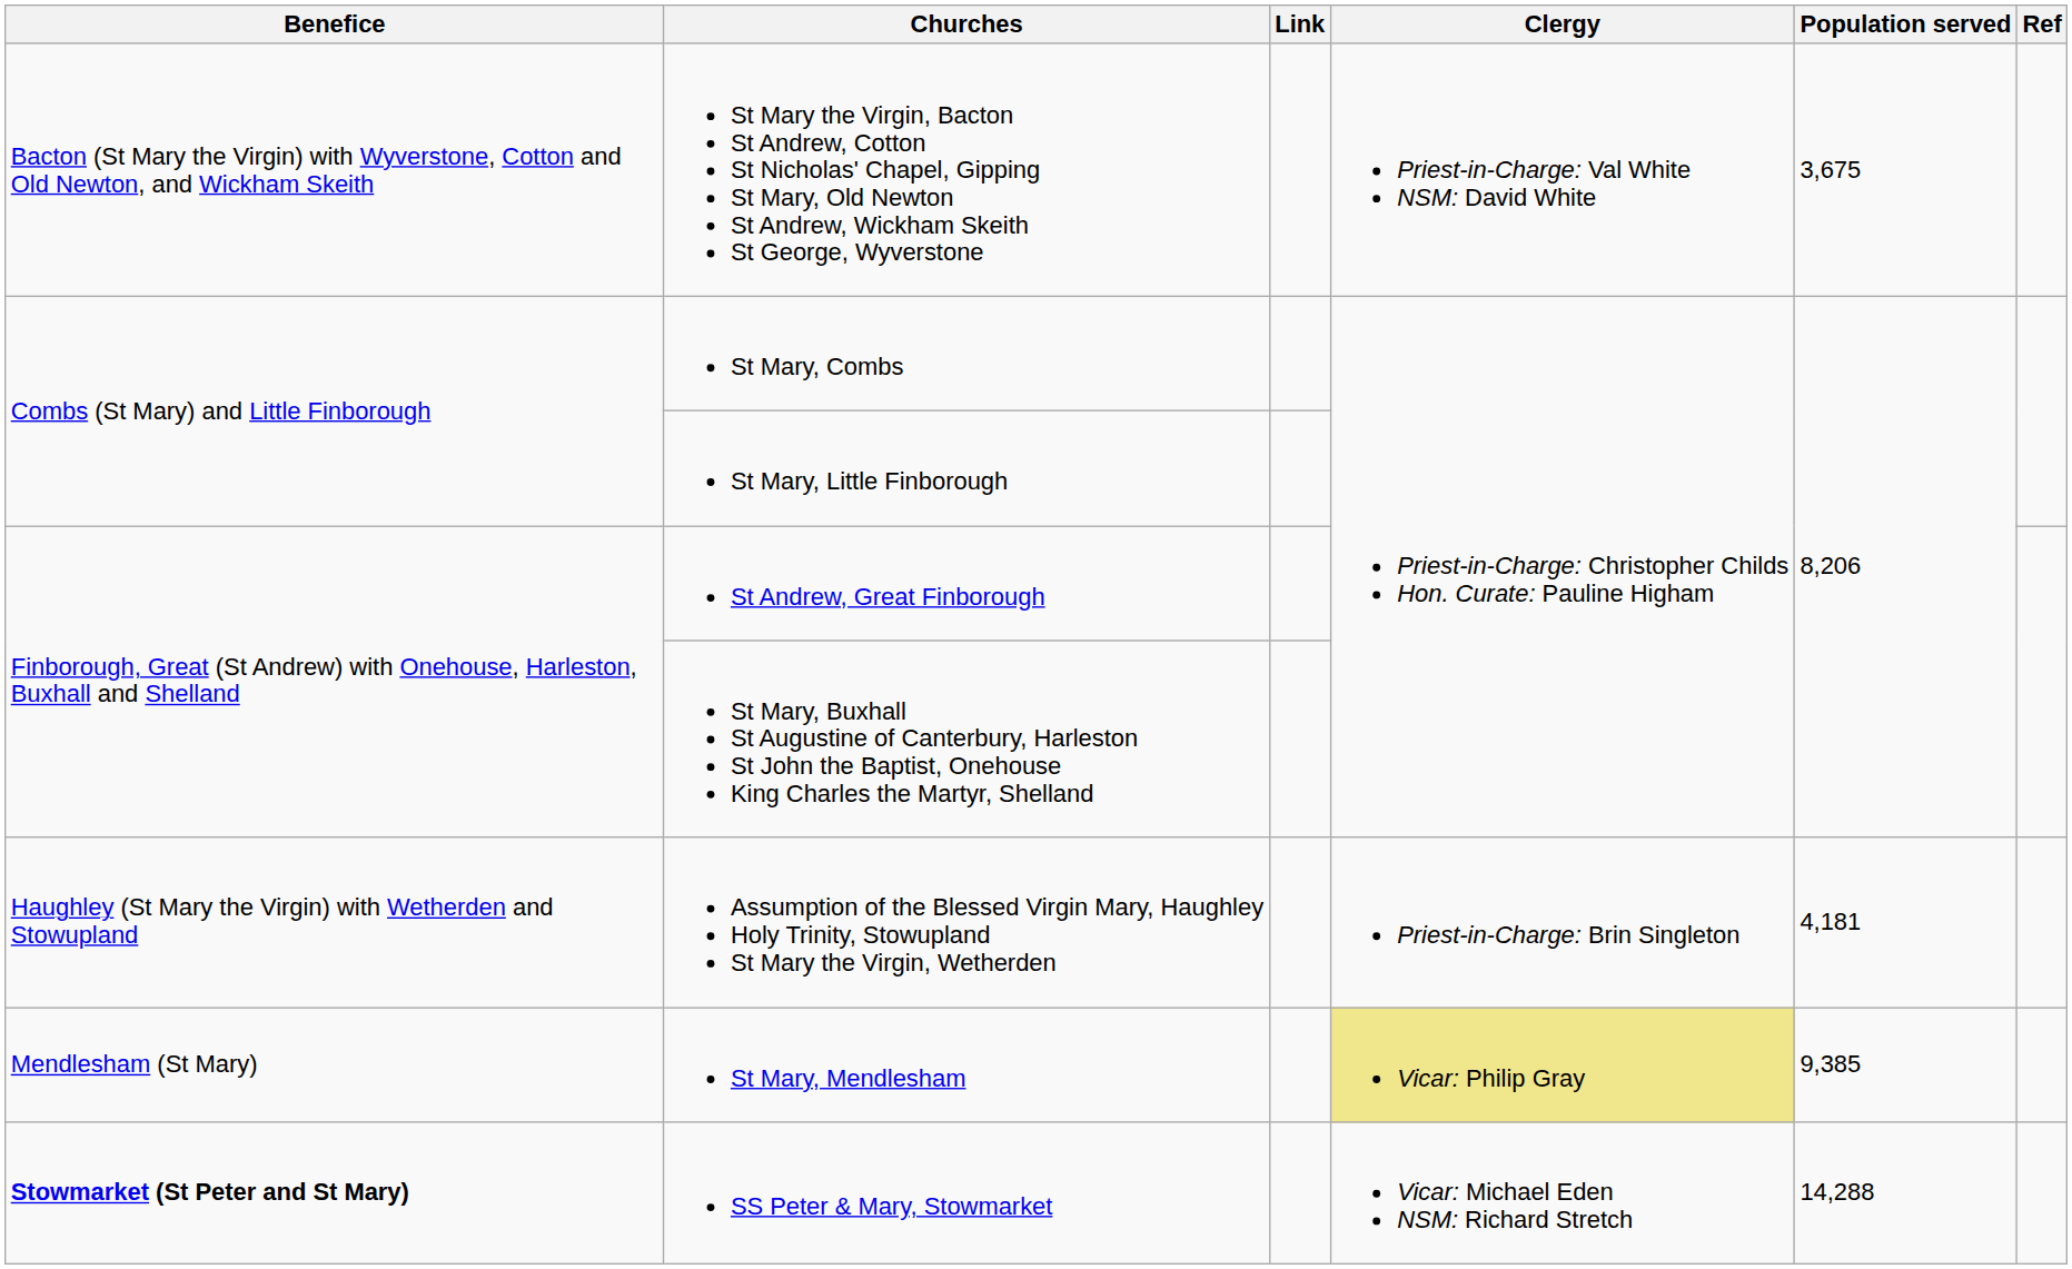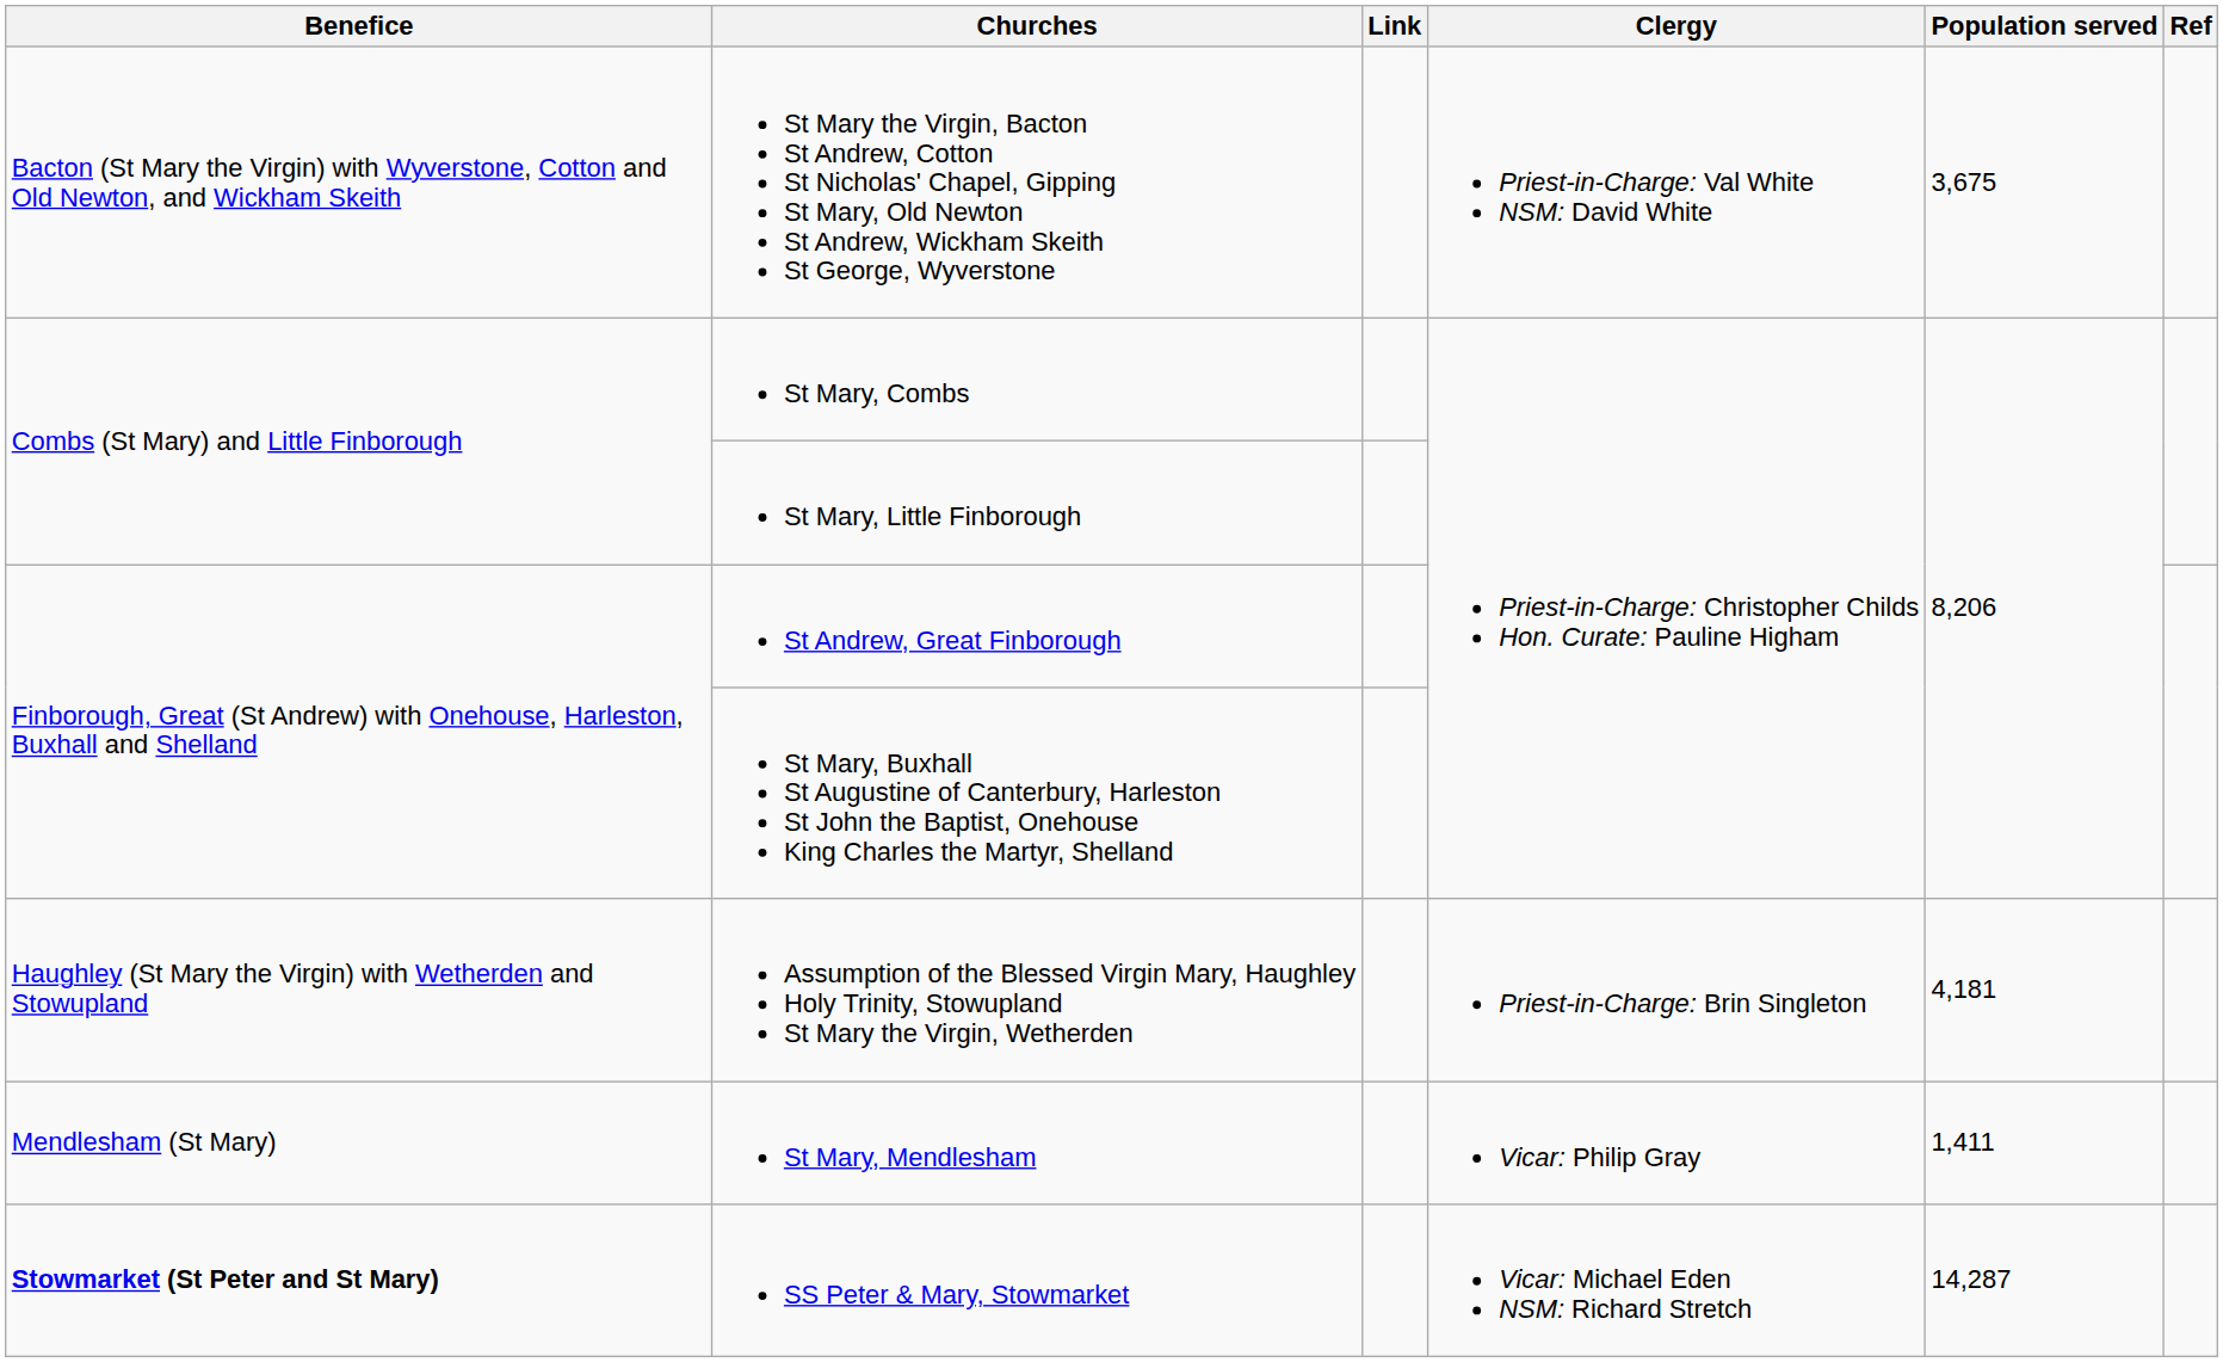St Mary, Mendlesham | Clergy: khaki background -> no background
St Mary, Mendlesham | Population served: 9,385 -> 1,411
SS Peter & Mary, Stowmarket | Population served: 14,288 -> 14,287
